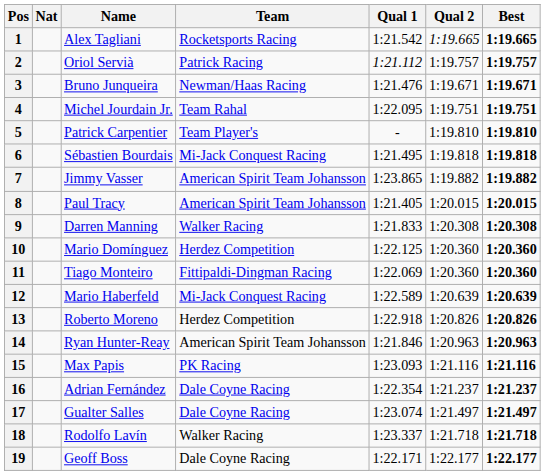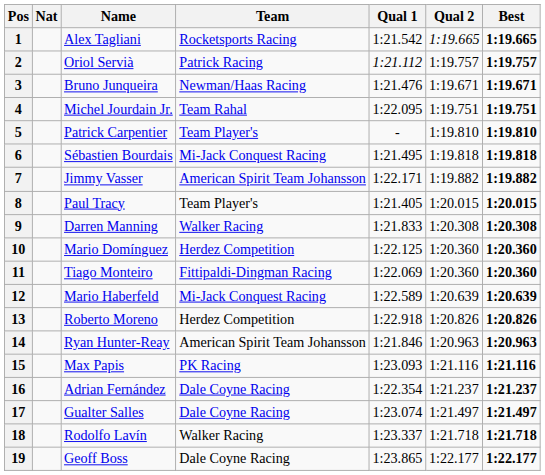7 | Qual 1: 1:23.865 -> 1:22.171
8 | Team: American Spirit Team Johansson -> Team Player's
19 | Qual 1: 1:22.171 -> 1:23.865
